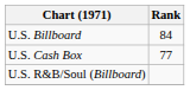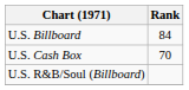U.S. Cash Box | Rank: 77 -> 70
